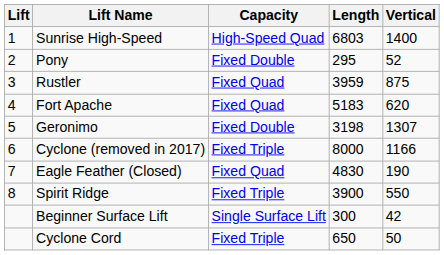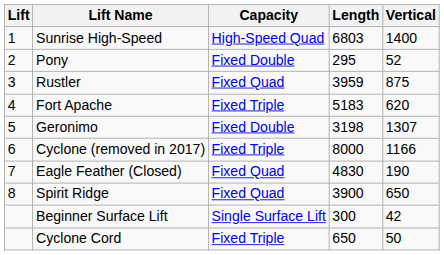Fort Apache | Capacity: Fixed Quad -> Fixed Triple
Spirit Ridge | Capacity: Fixed Triple -> Fixed Quad
Spirit Ridge | Vertical: 550 -> 650
